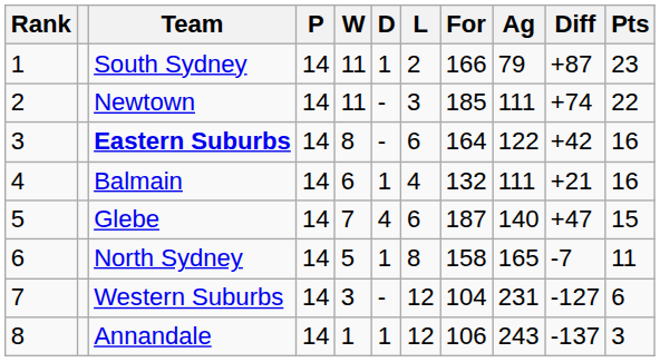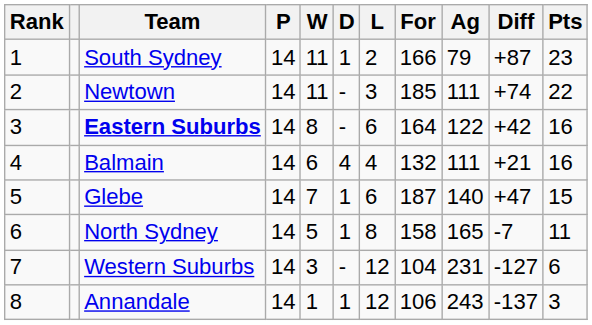Balmain | D: 1 -> 4
Glebe | D: 4 -> 1
